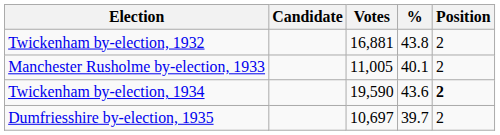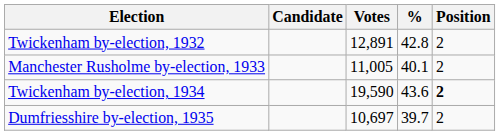Twickenham by-election, 1932 | Votes: 16,881 -> 12,891
Twickenham by-election, 1932 | %: 43.8 -> 42.8
